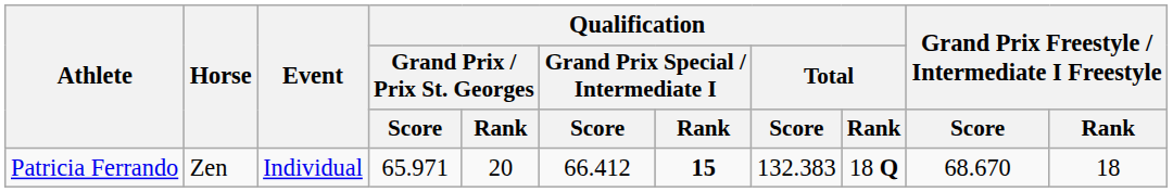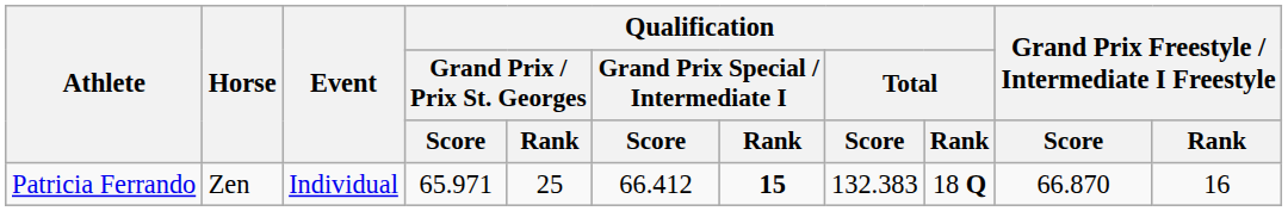Patricia Ferrando | Qualification / Grand Prix / Prix St. Georges / Rank: 20 -> 25
Patricia Ferrando | Grand Prix Freestyle / Intermediate I Freestyle / Score: 68.670 -> 66.870
Patricia Ferrando | Grand Prix Freestyle / Intermediate I Freestyle / Rank: 18 -> 16
